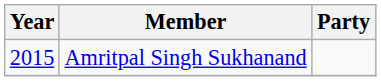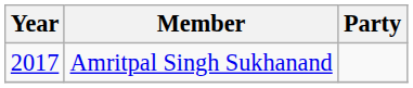Amritpal Singh Sukhanand | Year: 2015 -> 2017
